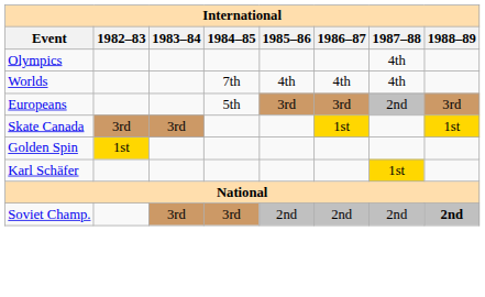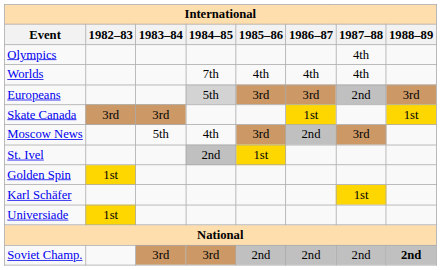Europeans | 1984–85: no background -> lightgrey background
+ row: Moscow News | 5th | 4th | 3rd | 2nd | 3rd
+ row: St. Ivel | 2nd | 1st
+ row: Universiade | 1st
